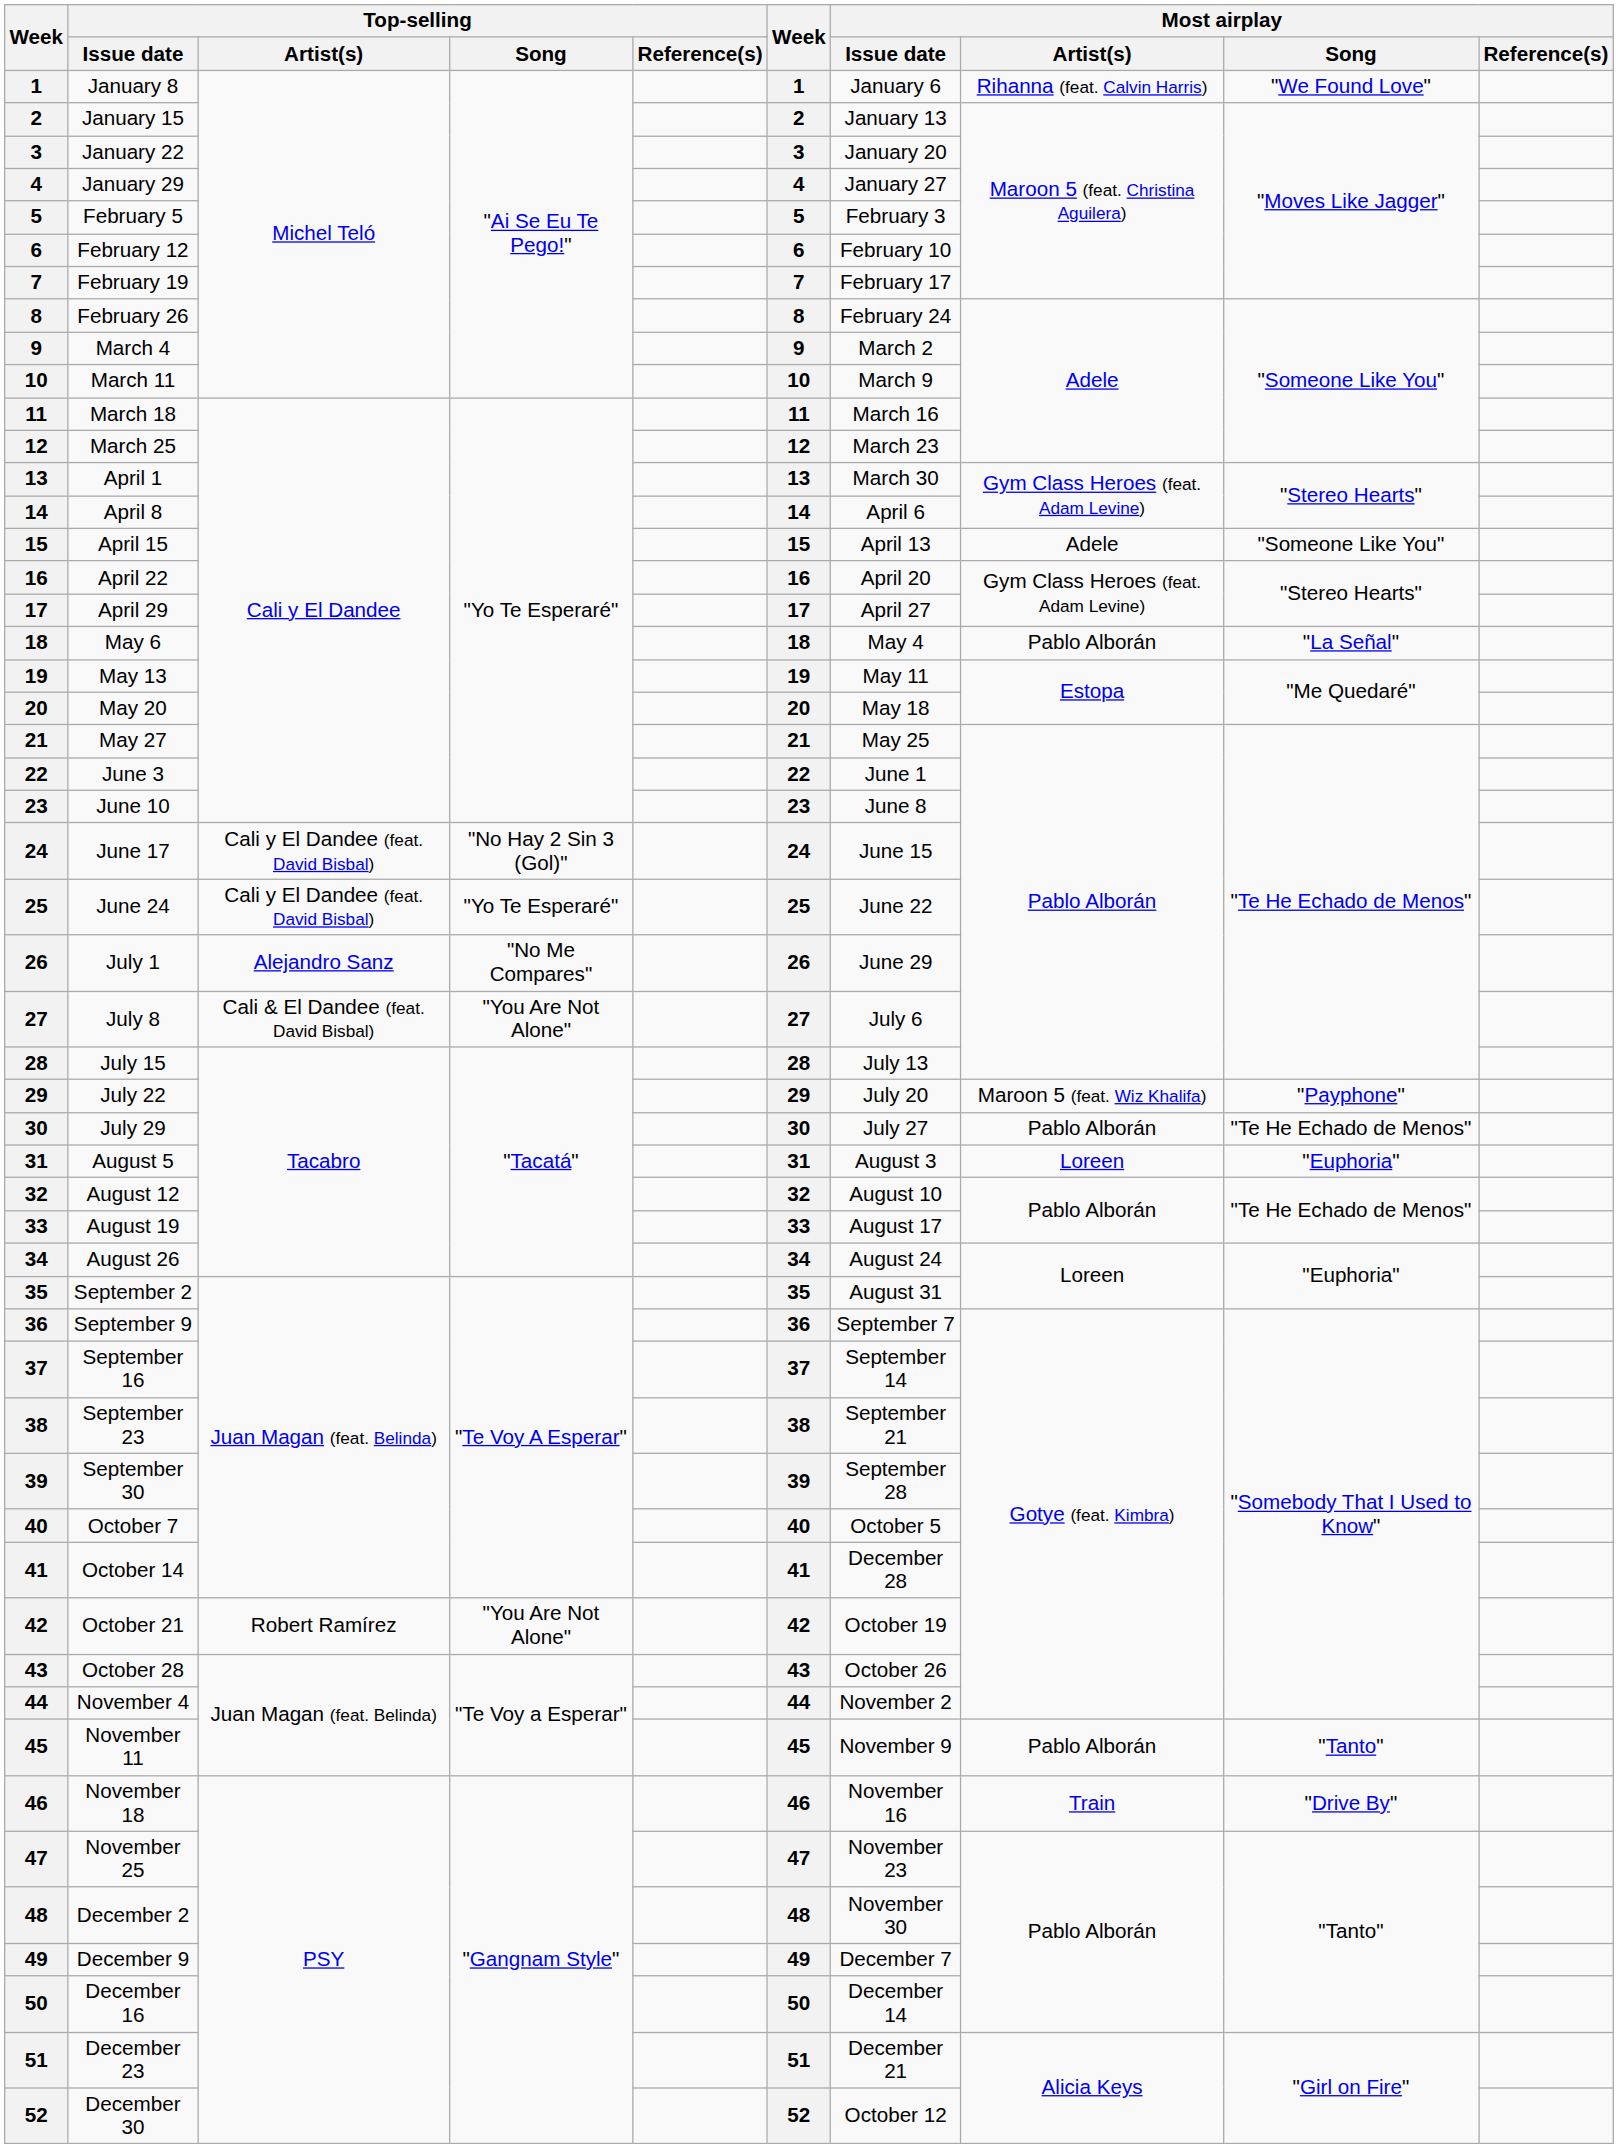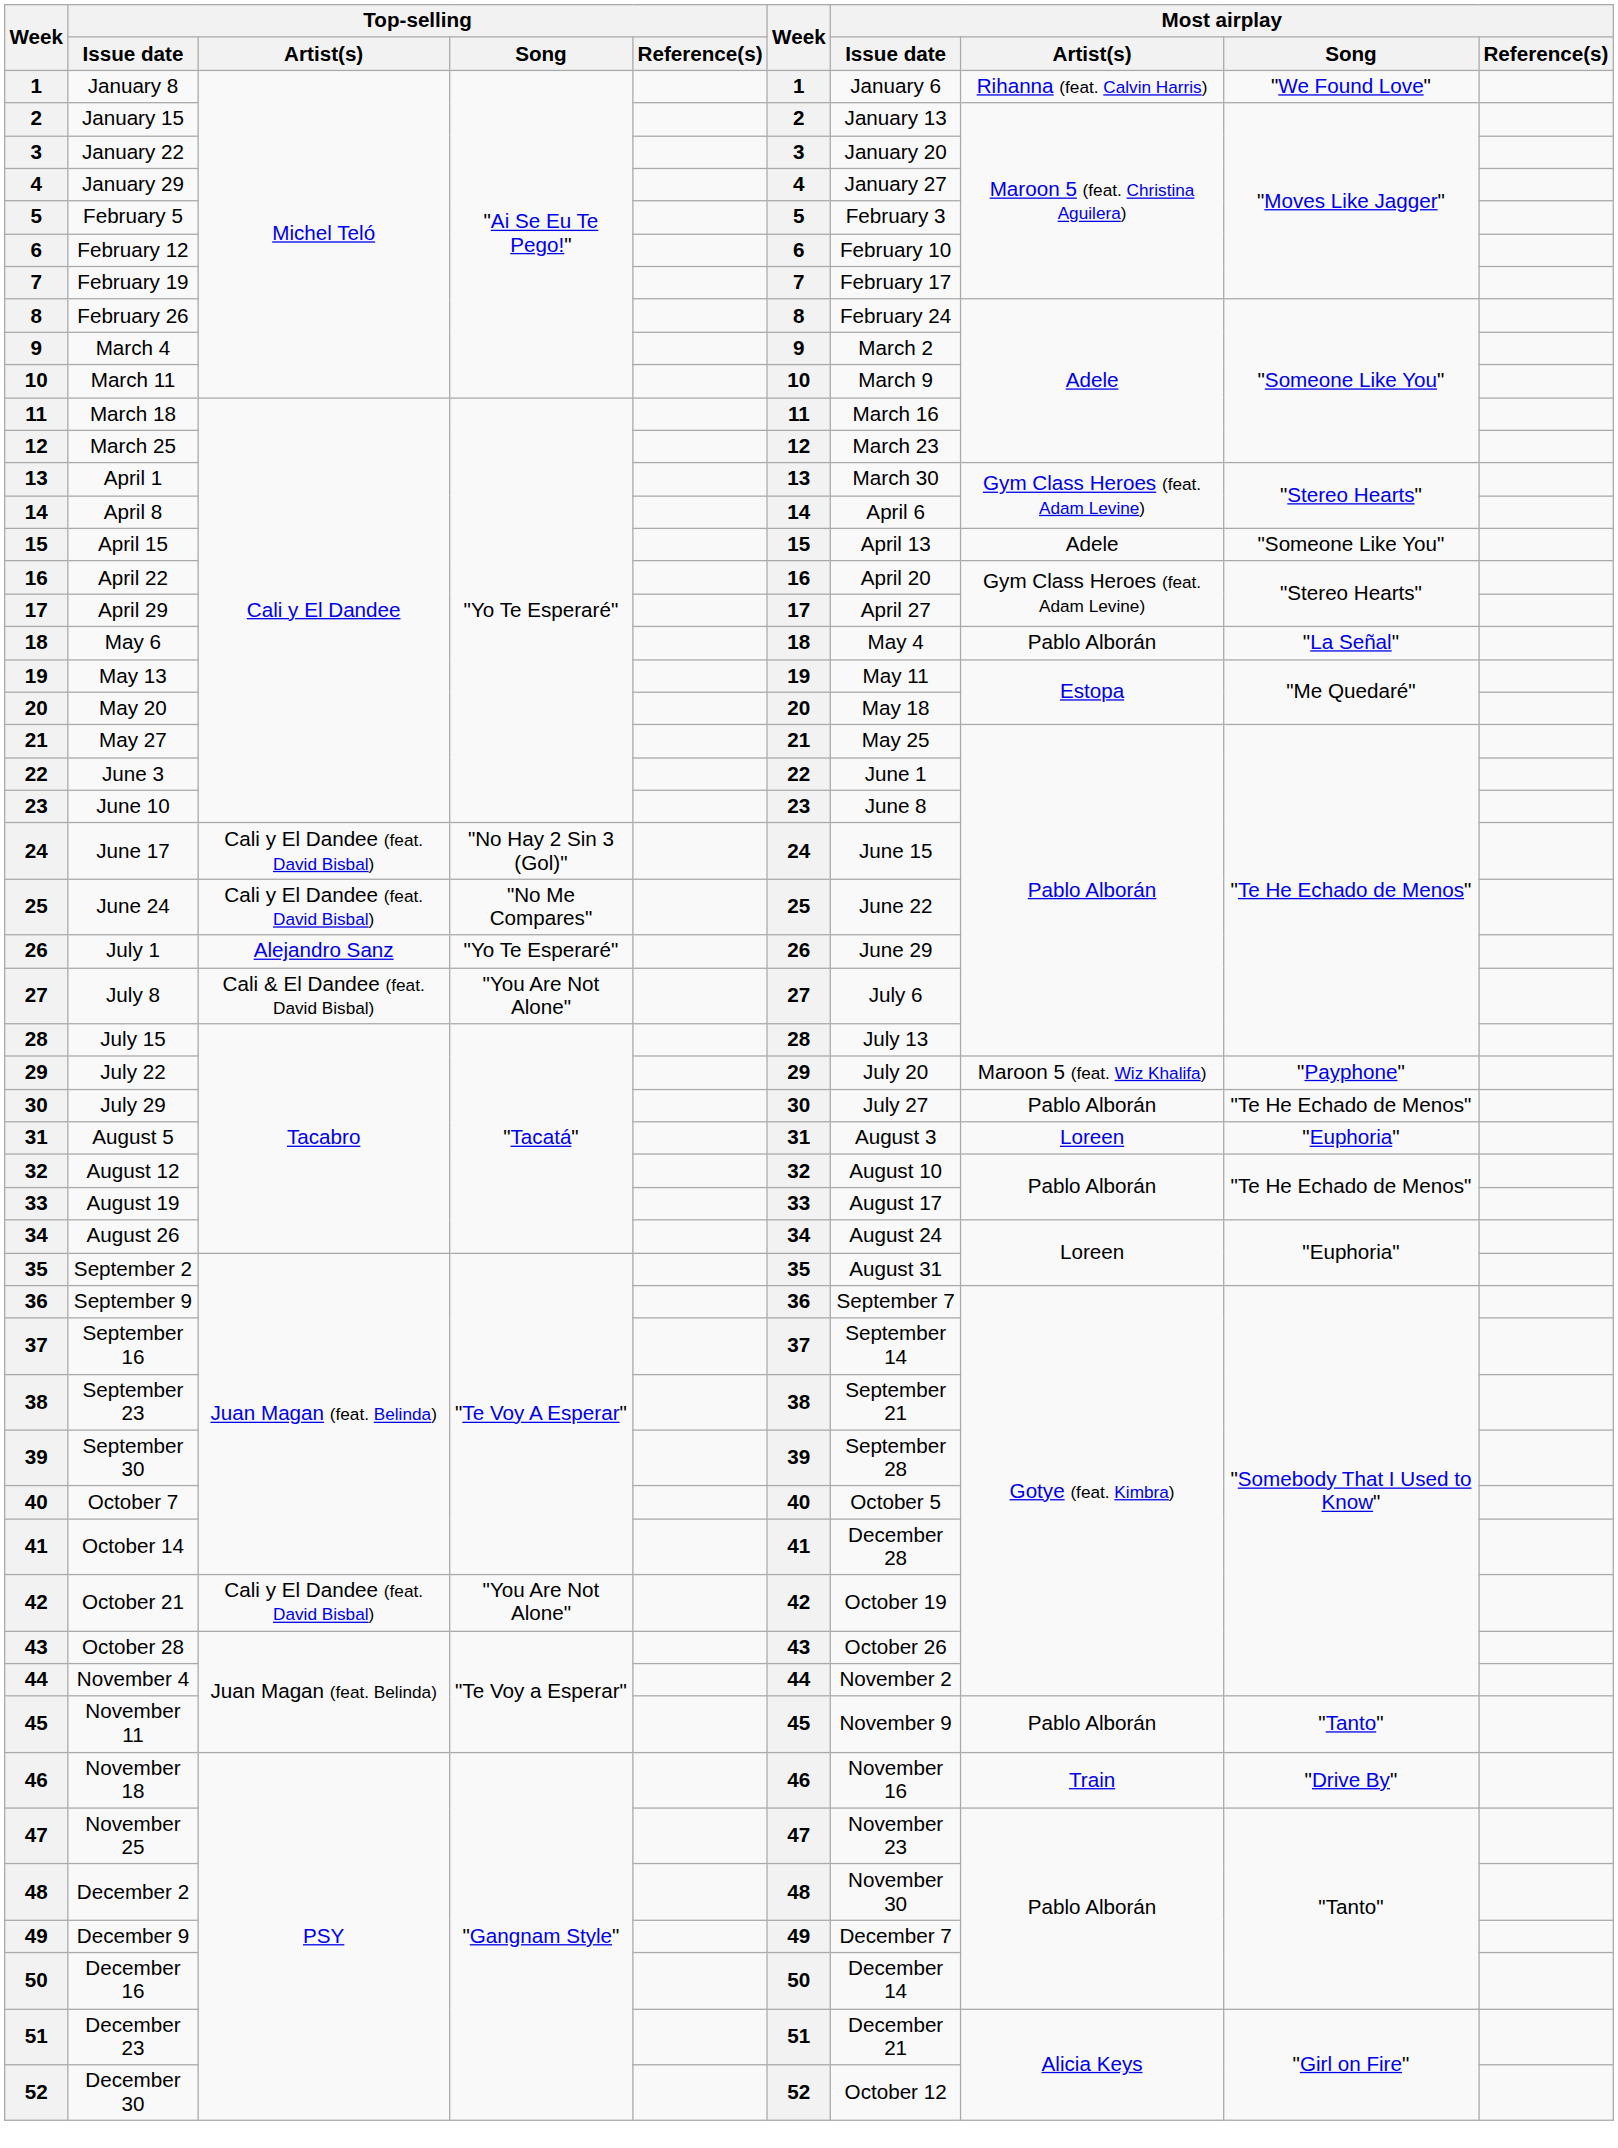June 24 | Top-selling / Song: "Yo Te Esperaré" -> "No Me Compares"
July 1 | Top-selling / Song: "No Me Compares" -> "Yo Te Esperaré"
October 21 | Top-selling / Artist(s): Robert Ramírez -> Cali y El Dandee (feat. David Bisbal)
